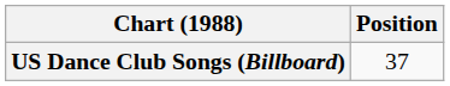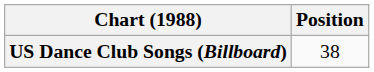US Dance Club Songs (Billboard) | Position: 37 -> 38
